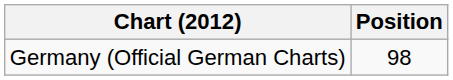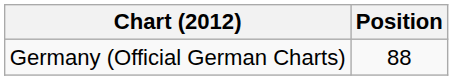Germany (Official German Charts) | Position: 98 -> 88
